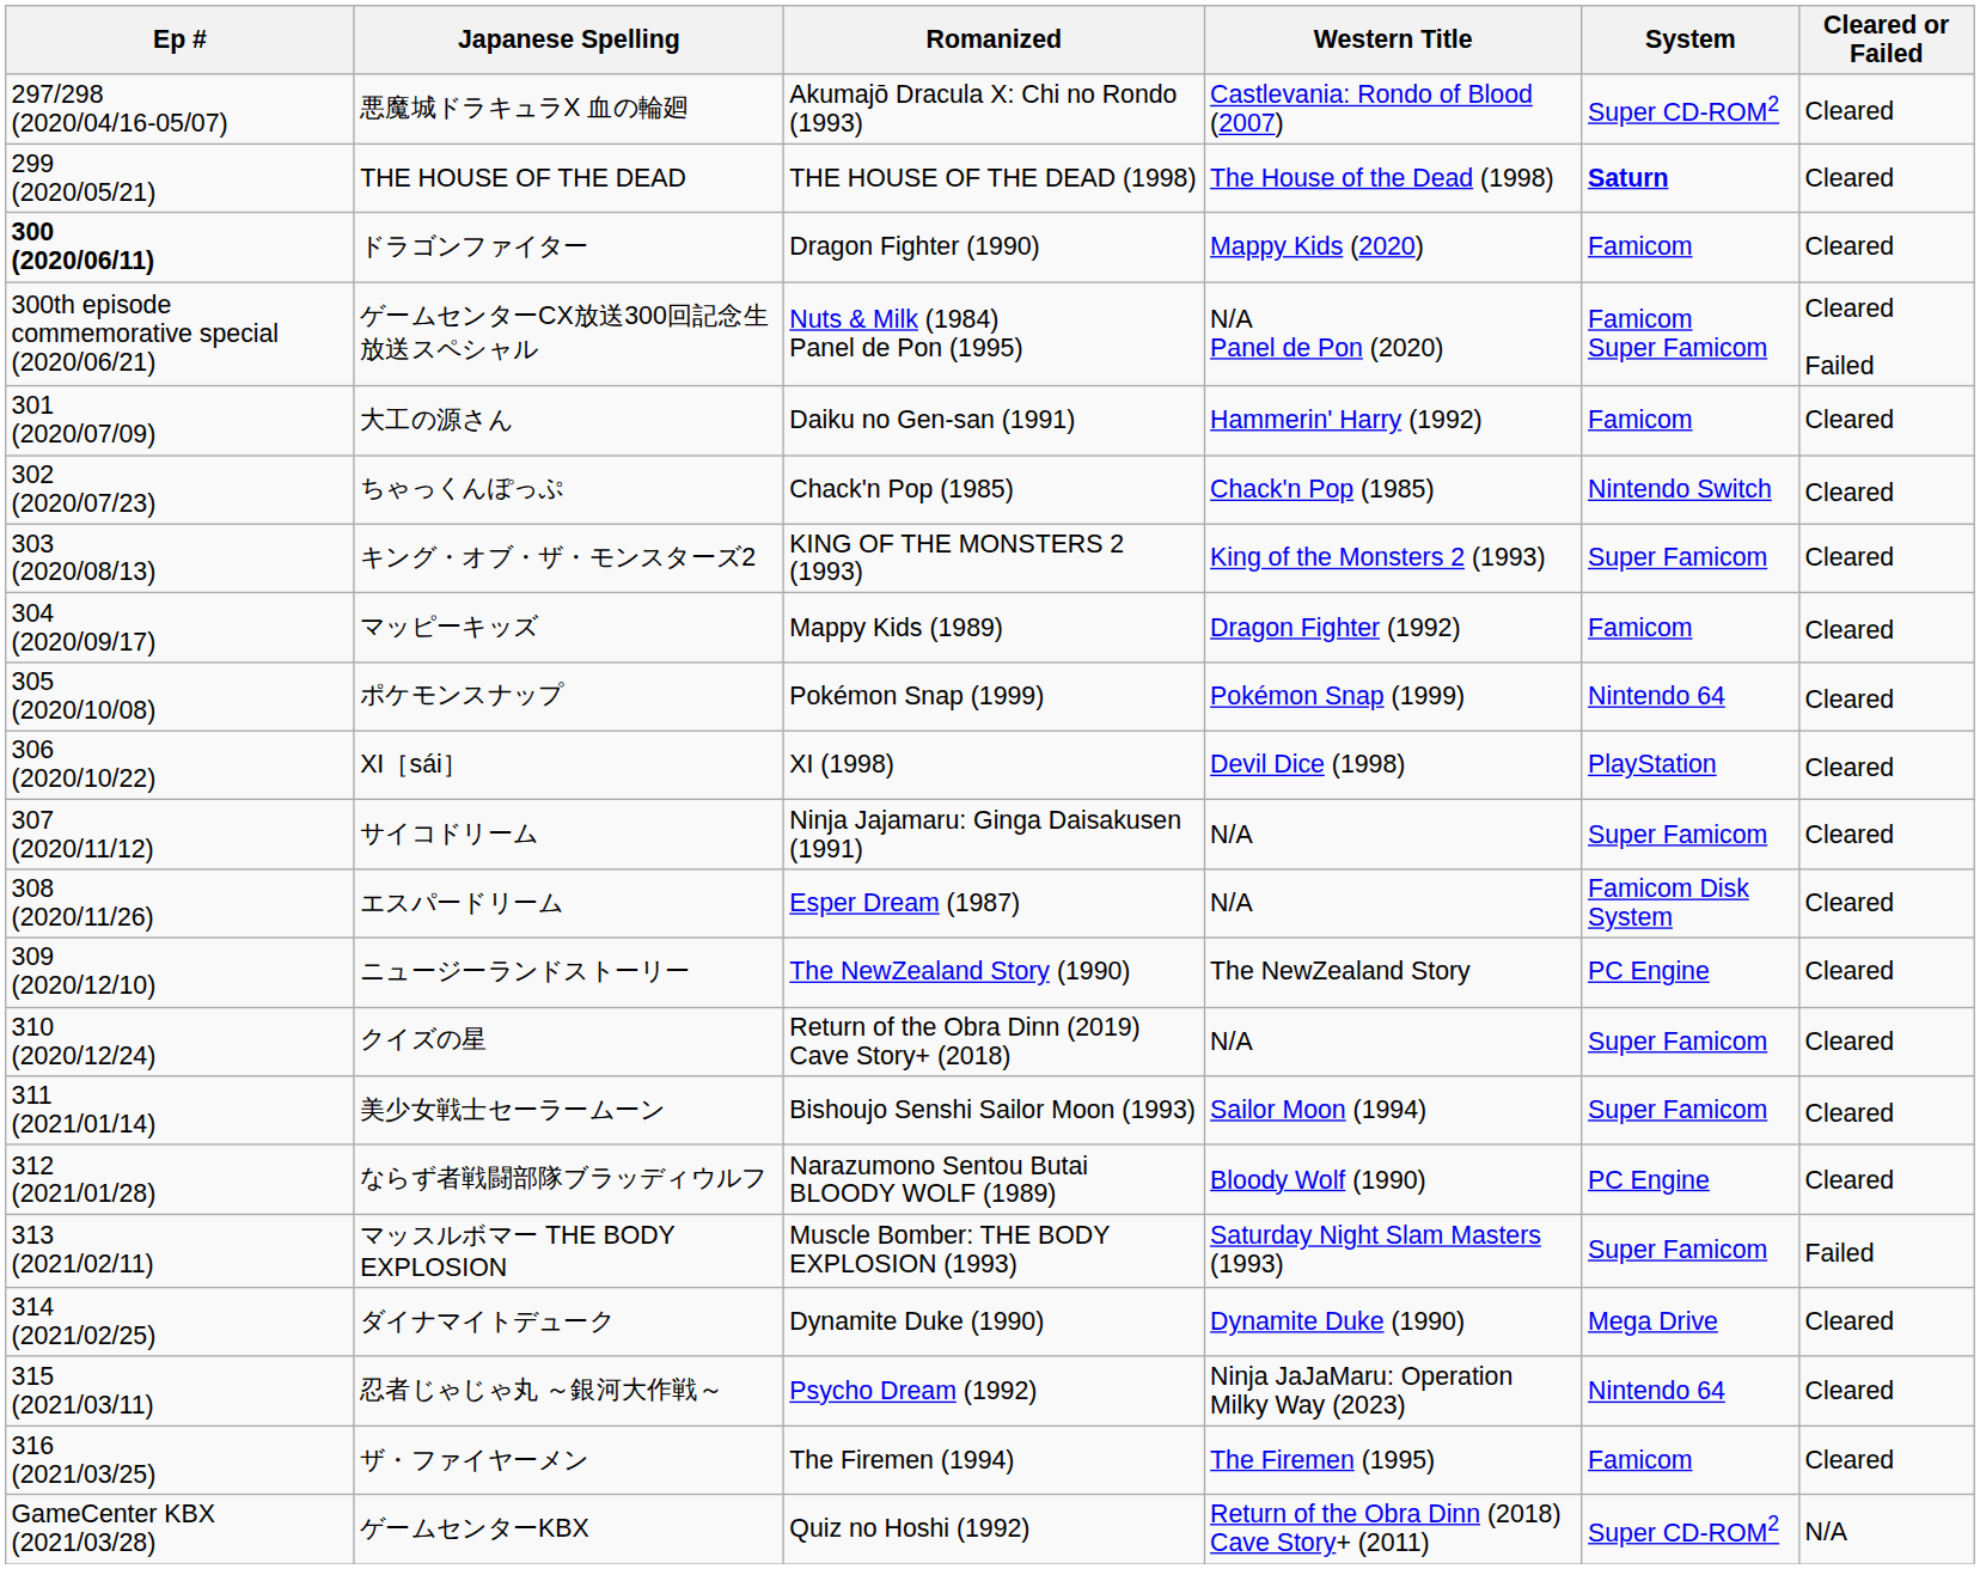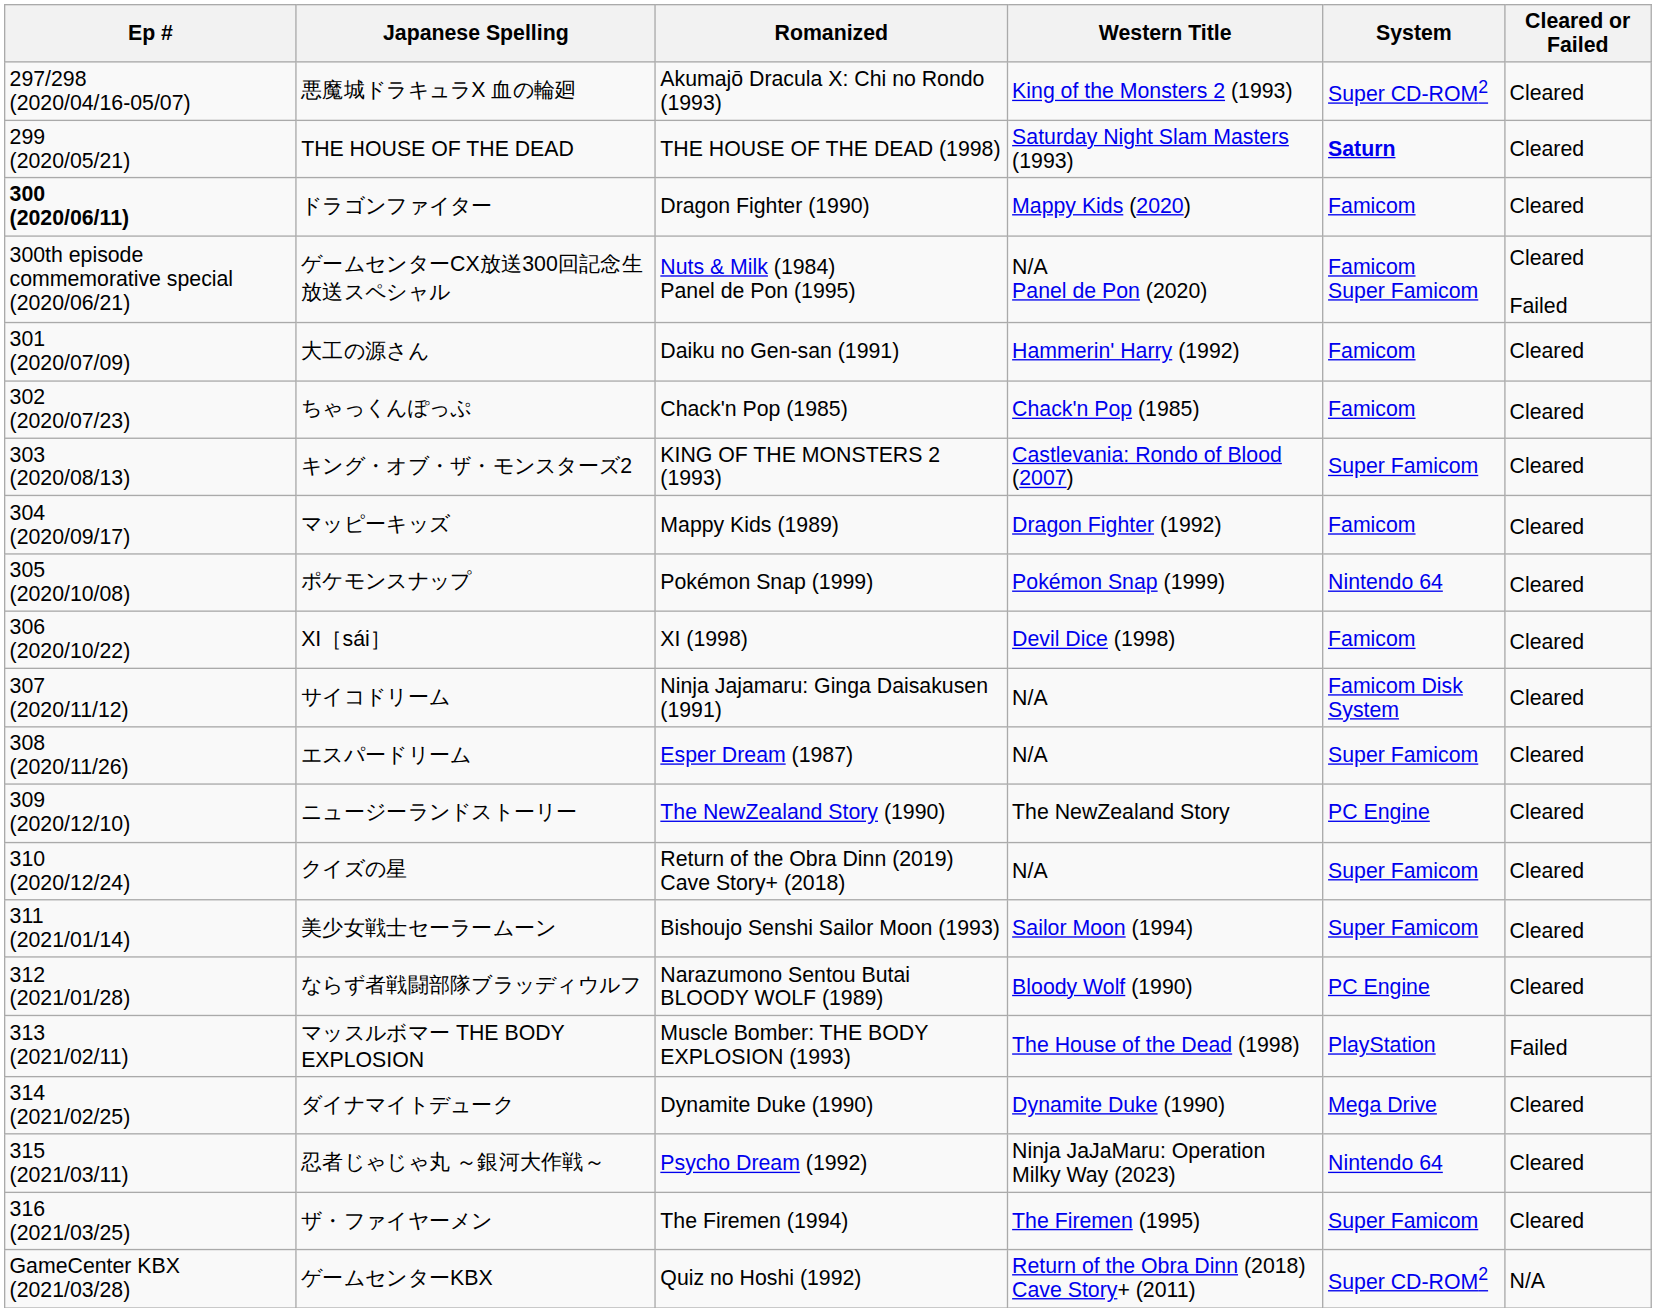悪魔城ドラキュラX 血の輪廻 | Western Title: Castlevania: Rondo of Blood (2007) -> King of the Monsters 2 (1993)
THE HOUSE OF THE DEAD | Western Title: The House of the Dead (1998) -> Saturday Night Slam Masters (1993)
ちゃっくんぽっぷ | System: Nintendo Switch -> Famicom
キング・オブ・ザ・モンスターズ2 | Western Title: King of the Monsters 2 (1993) -> Castlevania: Rondo of Blood (2007)
XI［sái］ | System: PlayStation -> Famicom
サイコドリーム | System: Super Famicom -> Famicom Disk System
エスパードリーム | System: Famicom Disk System -> Super Famicom
マッスルボマー THE BODY EXPLOSION | Western Title: Saturday Night Slam Masters (1993) -> The House of the Dead (1998)
マッスルボマー THE BODY EXPLOSION | System: Super Famicom -> PlayStation
ザ・ファイヤーメン | System: Famicom -> Super Famicom
